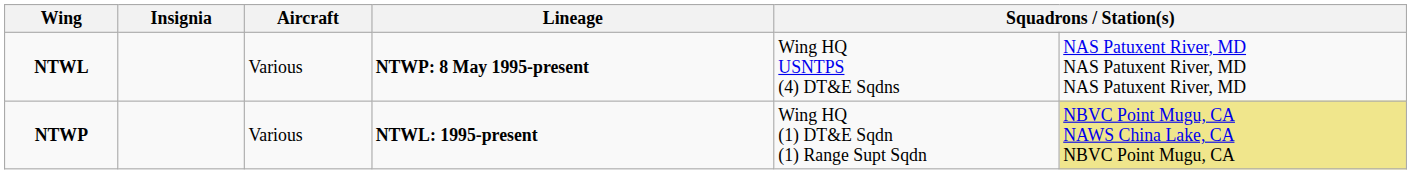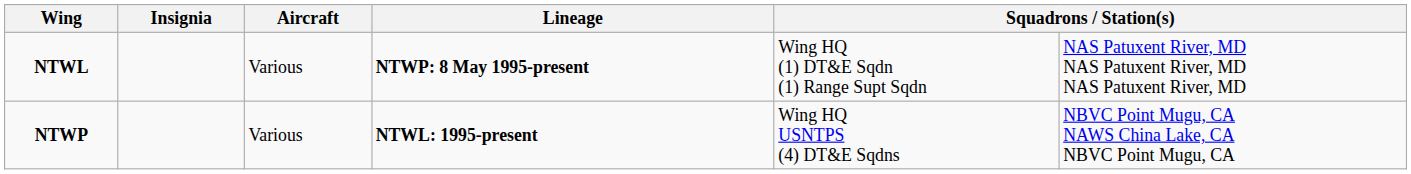NTWL | column 5: Wing HQ USNTPS (4) DT&E Sqdns -> Wing HQ (1) DT&E Sqdn (1) Range Supt Sqdn
NTWP | column 5: Wing HQ (1) DT&E Sqdn (1) Range Supt Sqdn -> Wing HQ USNTPS (4) DT&E Sqdns
NTWP | column 6: khaki background -> no background
